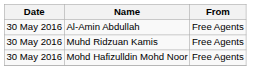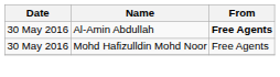Al-Amin Abdullah | From: normal -> bold
- row: 30 May 2016 | Muhd Ridzuan Kamis | Free Agents
